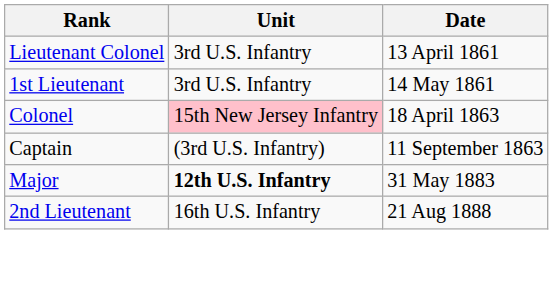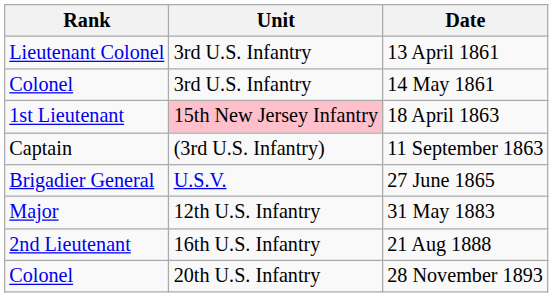14 May 1861 | Rank: 1st Lieutenant -> Colonel
18 April 1863 | Rank: Colonel -> 1st Lieutenant
+ row: Brigadier General | U.S.V. | 27 June 1865
31 May 1883 | Unit: bold -> normal
+ row: Colonel | 20th U.S. Infantry | 28 November 1893
